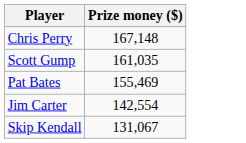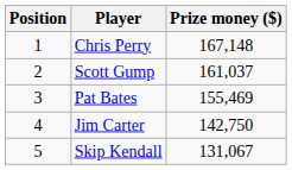+ column: Position | 1 | 2 | 3 | 4 | 5
Scott Gump | Prize money ($): 161,035 -> 161,037
Jim Carter | Prize money ($): 142,554 -> 142,750
